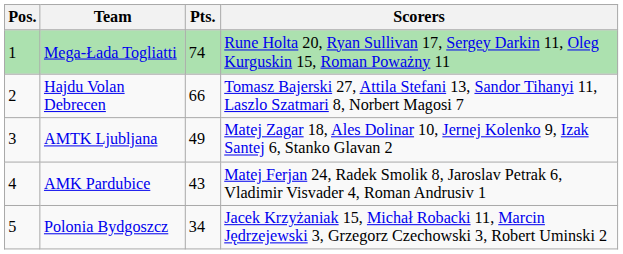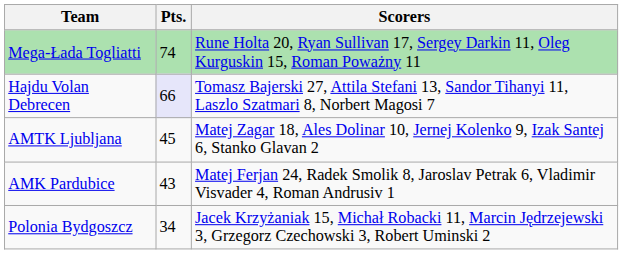- column: Pos. | 1 | 2 | 3 | 4 | 5
Hajdu Volan Debrecen | Pts.: no background -> lavender background
AMTK Ljubljana | Pts.: 49 -> 45
